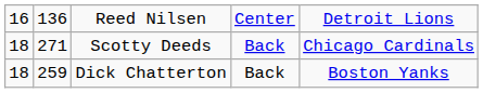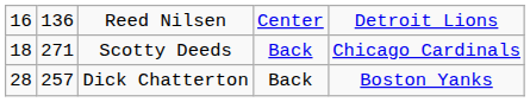Dick Chatterton | column 1: 18 -> 28
Dick Chatterton | column 2: 259 -> 257
